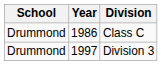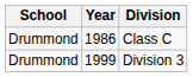Division 3 | Year: 1997 -> 1999
